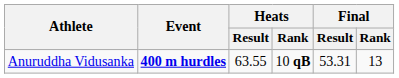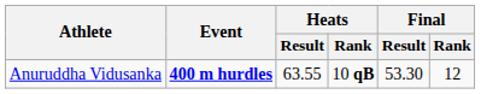Anuruddha Vidusanka | Final / Result: 53.31 -> 53.30
Anuruddha Vidusanka | Final / Rank: 13 -> 12
